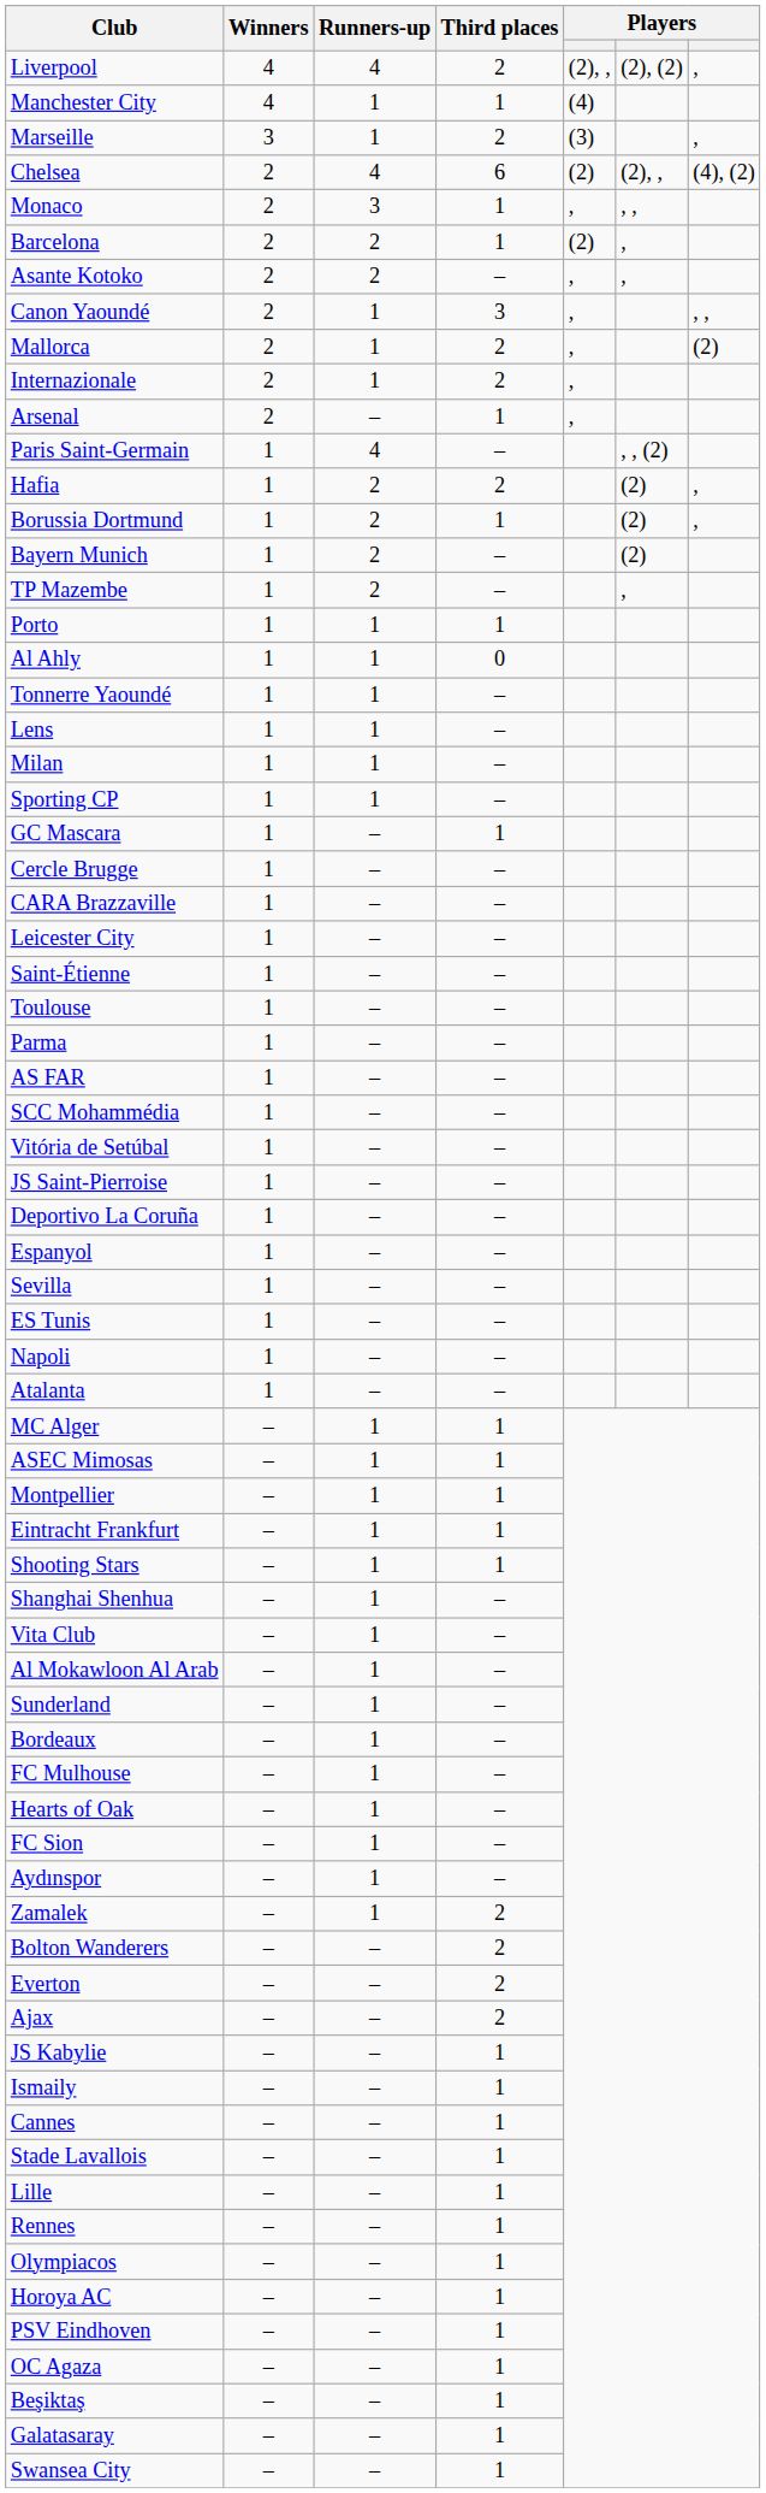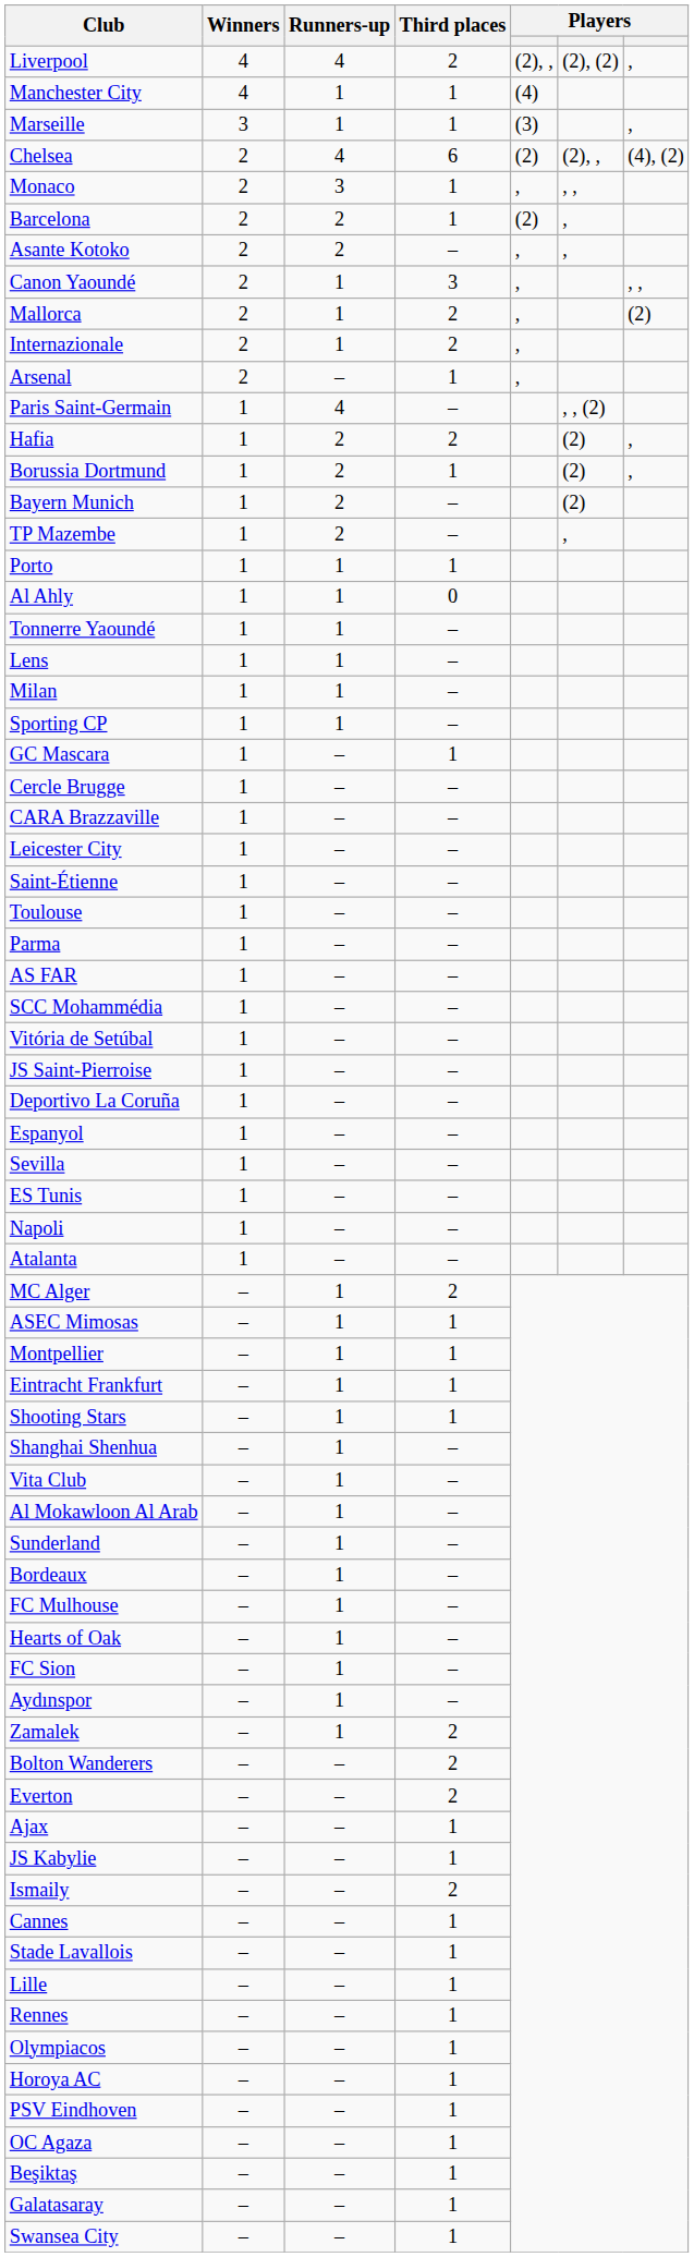Marseille | Third places: 2 -> 1
MC Alger | Third places: 1 -> 2
Ajax | Third places: 2 -> 1
Ismaily | Third places: 1 -> 2
